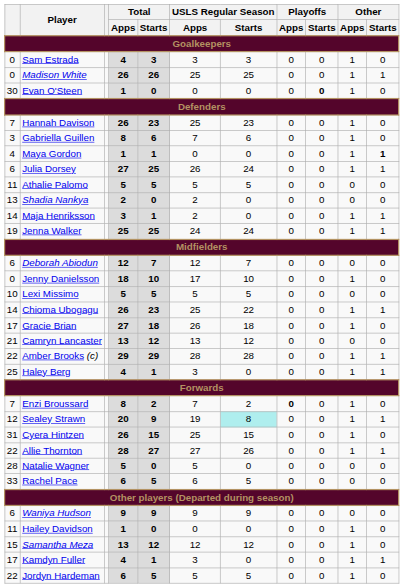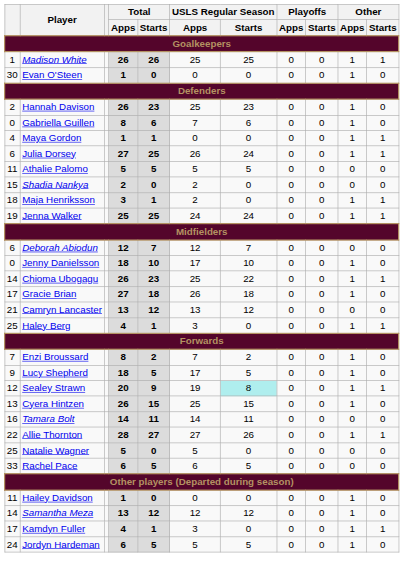- row: 0 | Sam Estrada | 4 | 3 | 3 | 3 | 0 | 0 | 1 | 0
Madison White | column 1: 0 -> 1
Evan O'Steen | Playoffs / Starts: bold -> normal
Hannah Davison | column 1: 7 -> 2
Gabriella Guillen | column 1: 3 -> 0
Maya Gordon | Other / Starts: bold -> normal
Shadia Nankya | column 1: 13 -> 15
Maja Henriksson | column 1: 14 -> 18
- row: 10 | Lexi Missimo | 5 | 5 | 5 | 5 | 0 | 0 | 0 | 0
- row: 22 | Amber Brooks (c) | 29 | 29 | 28 | 28 | 0 | 0 | 1 | 1
Enzi Broussard | Playoffs / Apps: bold -> normal
+ row: 9 | Lucy Shepherd | 18 | 5 | 17 | 5 | 0 | 0 | 1 | 0
Cyera Hintzen | column 1: 31 -> 13
+ row: 16 | Tamara Bolt | 14 | 11 | 14 | 11 | 0 | 0 | 0 | 0
Natalie Wagner | column 1: 28 -> 25
- row: 6 | Waniya Hudson | 9 | 9 | 9 | 9 | 0 | 0 | 0 | 0
Samantha Meza | column 1: 15 -> 14
Jordyn Hardeman | column 1: 22 -> 24
